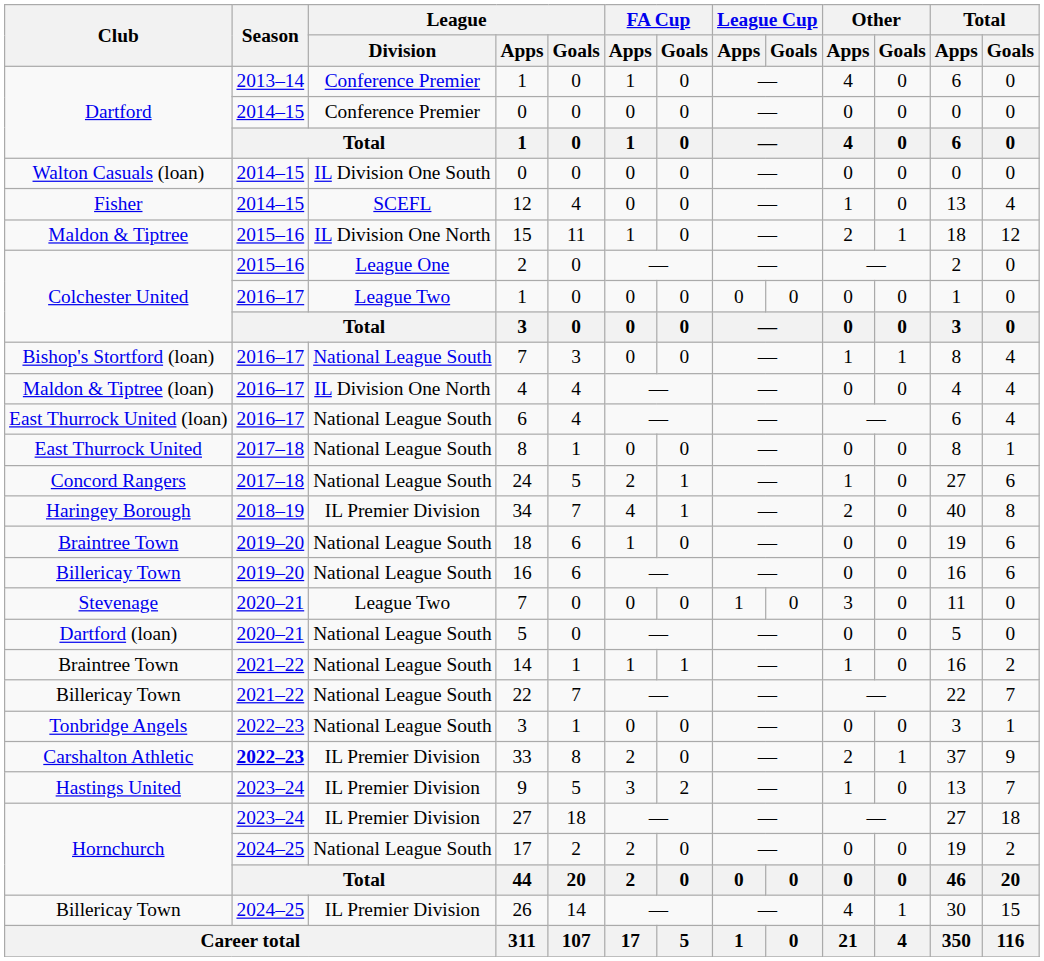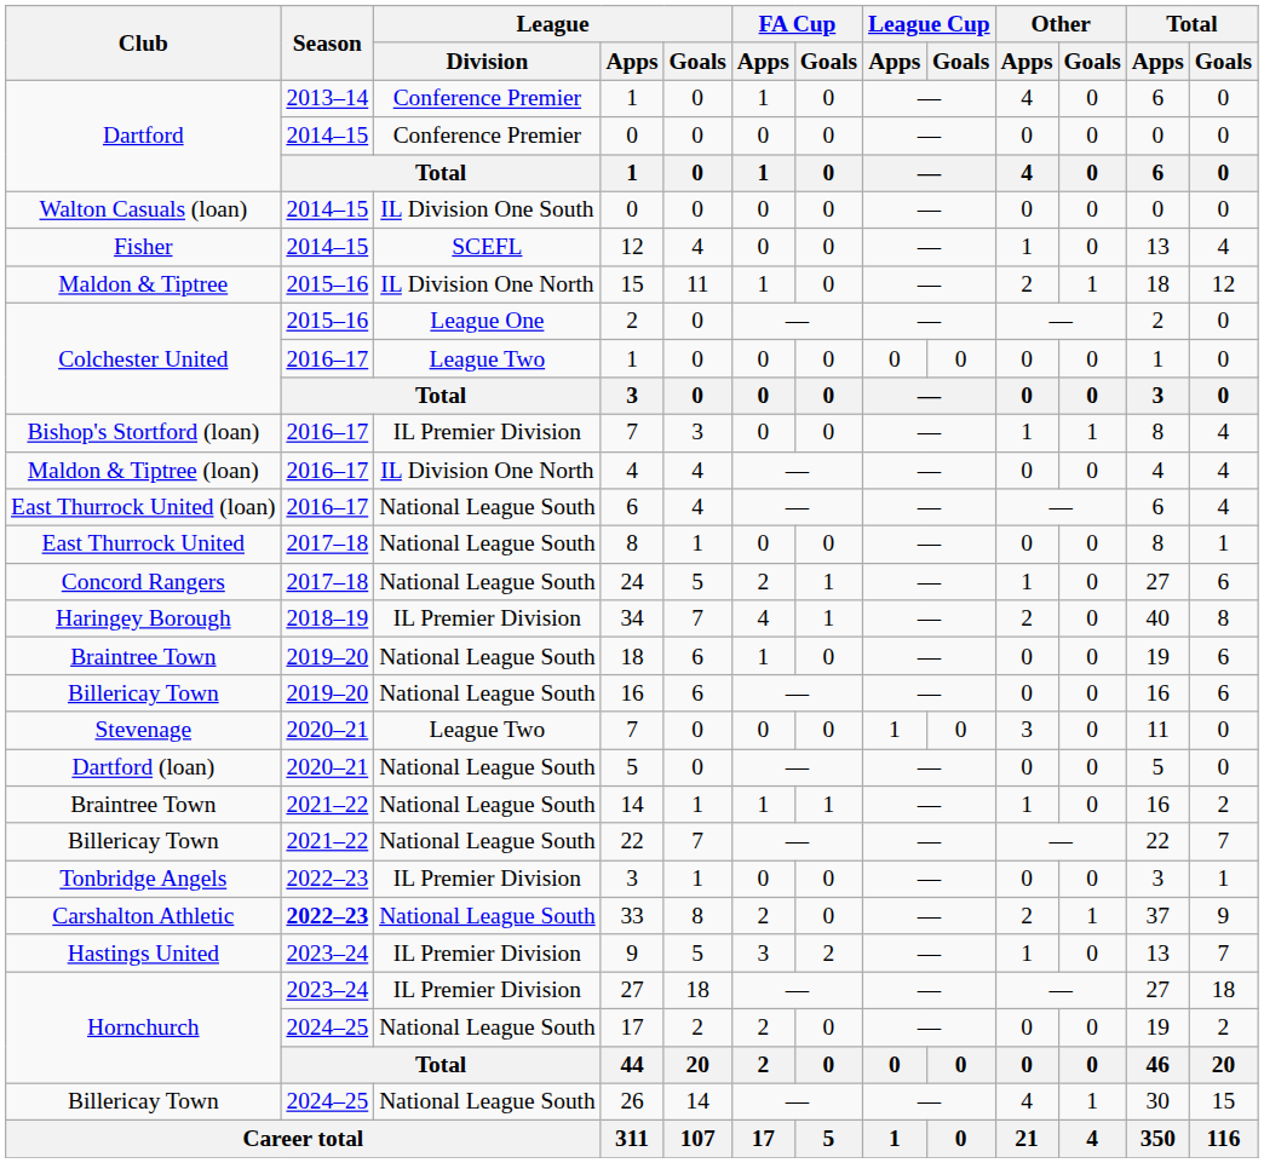Bishop's Stortford (loan) / 7 | League / Division: National League South -> IL Premier Division
Tonbridge Angels / 3 | League / Division: National League South -> IL Premier Division
33 | League / Division: IL Premier Division -> National League South
26 | League / Division: IL Premier Division -> National League South
